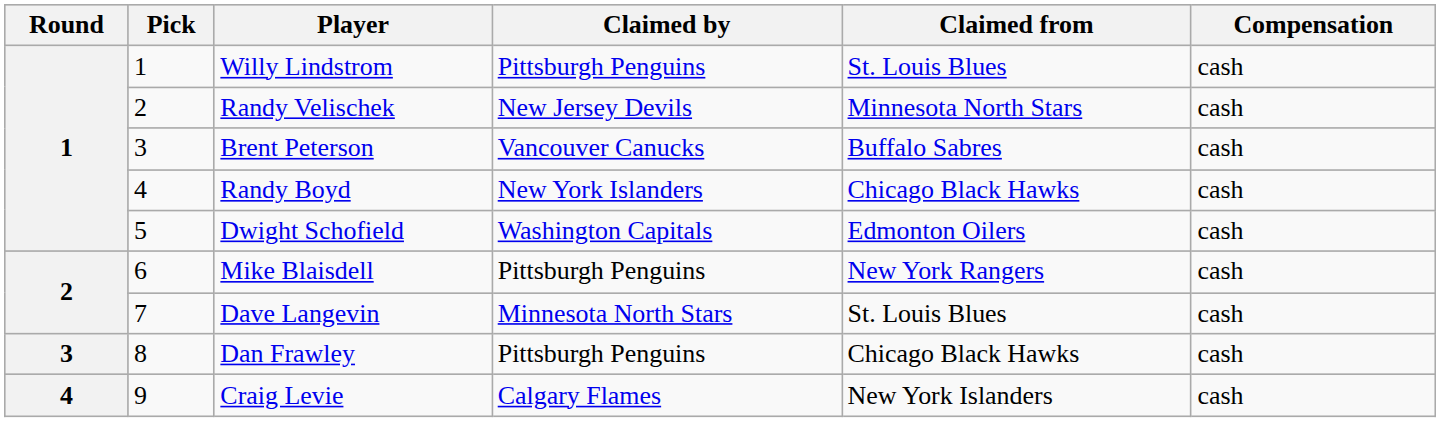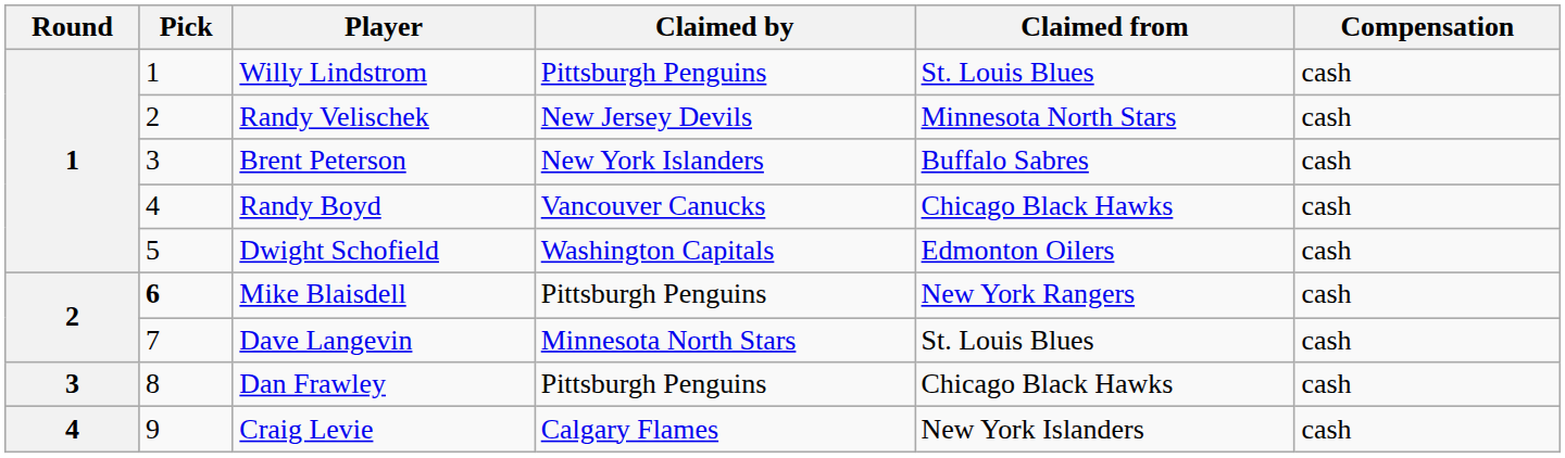Brent Peterson | Claimed by: Vancouver Canucks -> New York Islanders
Randy Boyd | Claimed by: New York Islanders -> Vancouver Canucks
Mike Blaisdell | Pick: normal -> bold
